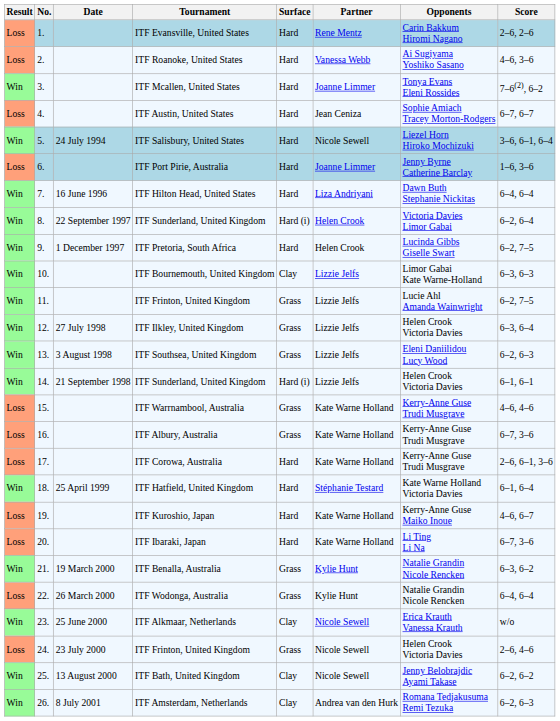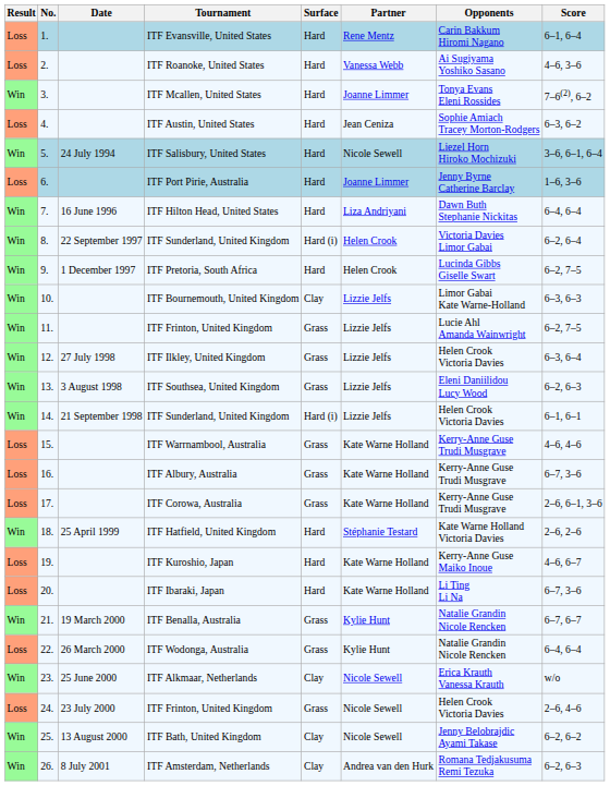ITF Evansville, United States | Score: 2–6, 2–6 -> 6–1, 6–4
ITF Austin, United States | Score: 6–7, 6–7 -> 6–3, 6–2
ITF Corowa, Australia | Surface: Hard -> Grass
ITF Hatfield, United Kingdom | Score: 6–1, 6–4 -> 2–6, 2–6
ITF Benalla, Australia | Score: 6–3, 6–2 -> 6–7, 6–7
